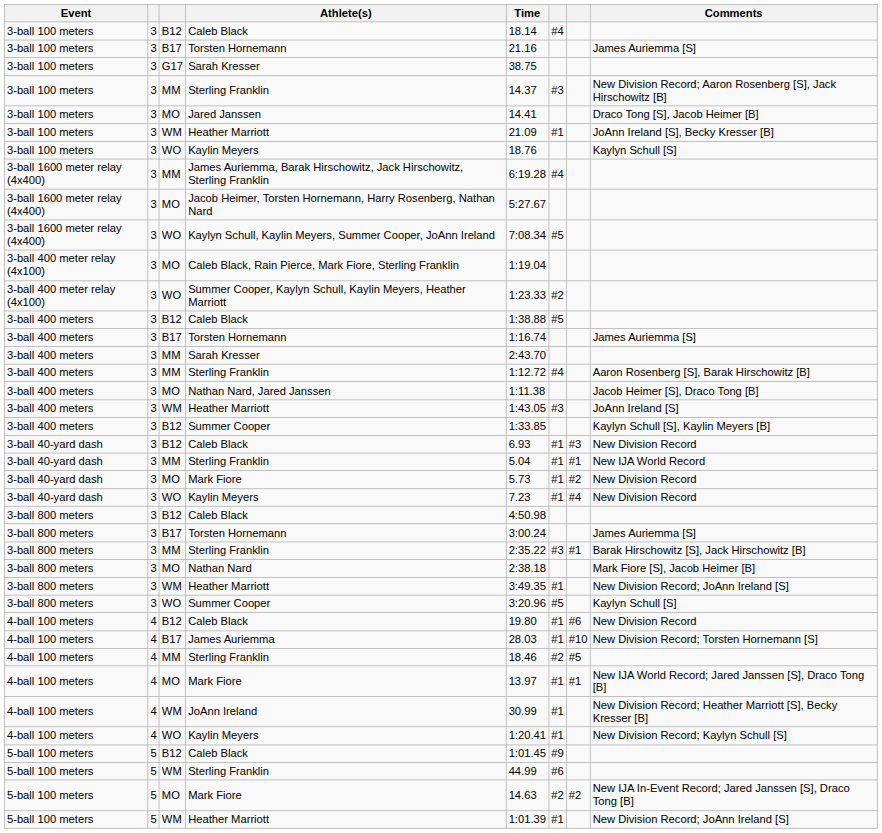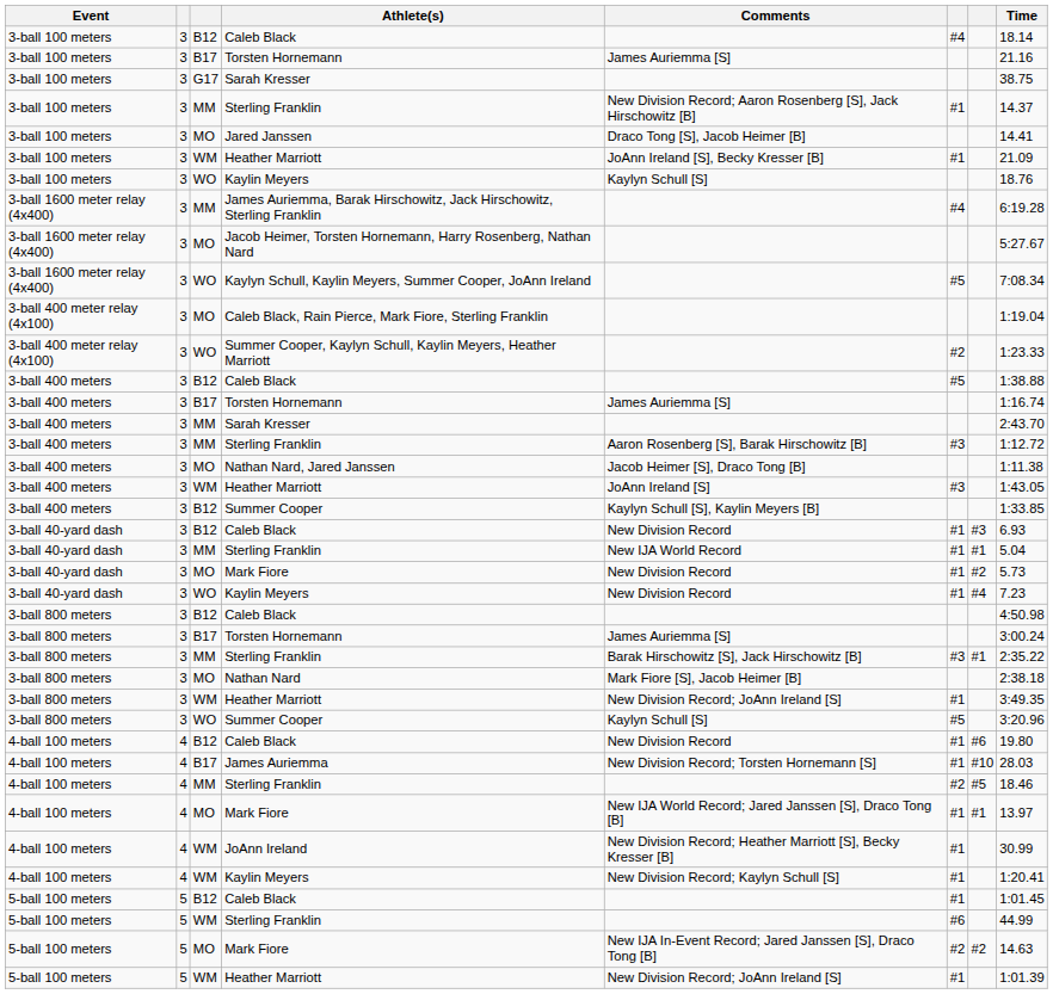columns swapped: Time <-> Comments
3-ball 100 meters / Sterling Franklin | column 6: #3 -> #1
3-ball 400 meters / Sterling Franklin | column 6: #4 -> #3
4-ball 100 meters / Kaylin Meyers | column 3: WO -> WM
5-ball 100 meters / Caleb Black | column 6: #9 -> #1
